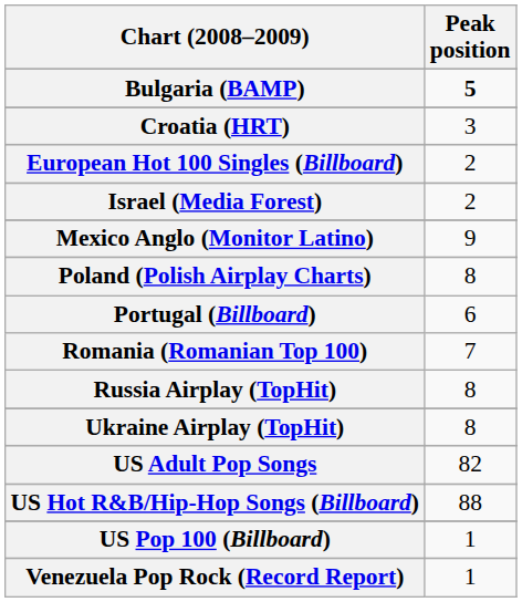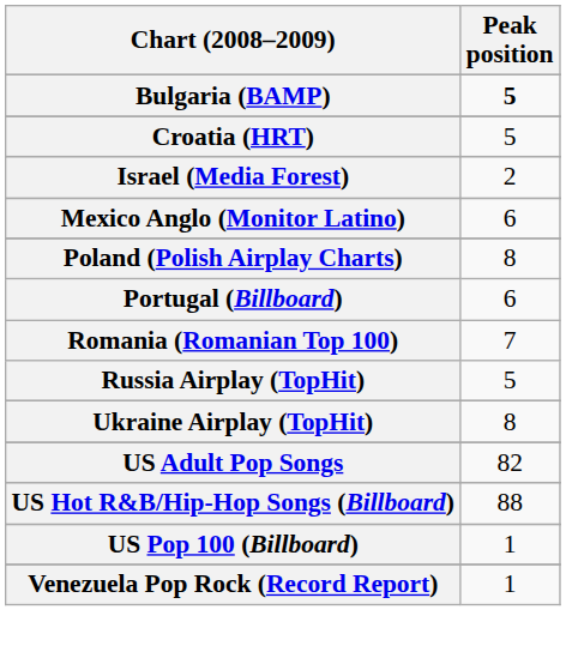Croatia (HRT) | Peak position: 3 -> 5
- row: European Hot 100 Singles (Billboard) | 2
Mexico Anglo (Monitor Latino) | Peak position: 9 -> 6
Russia Airplay (TopHit) | Peak position: 8 -> 5
